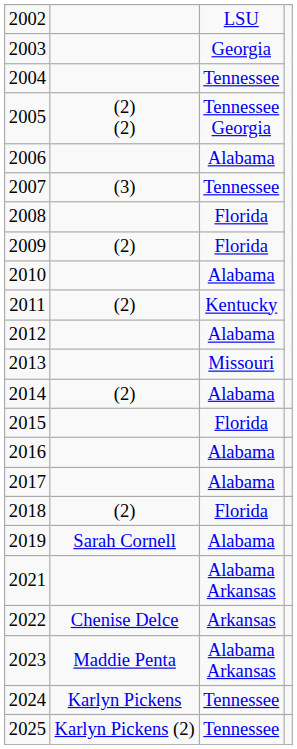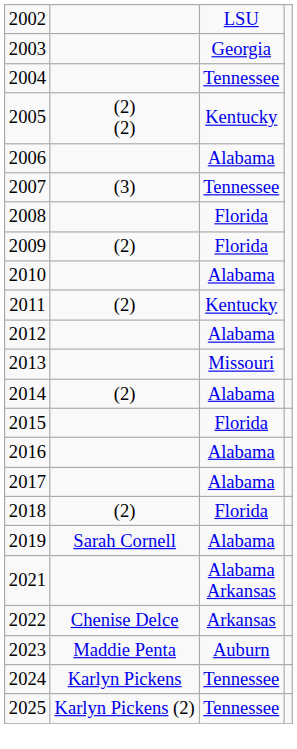2005 | column 3: Tennessee Georgia -> Kentucky
2023 | column 3: Alabama Arkansas -> Auburn
